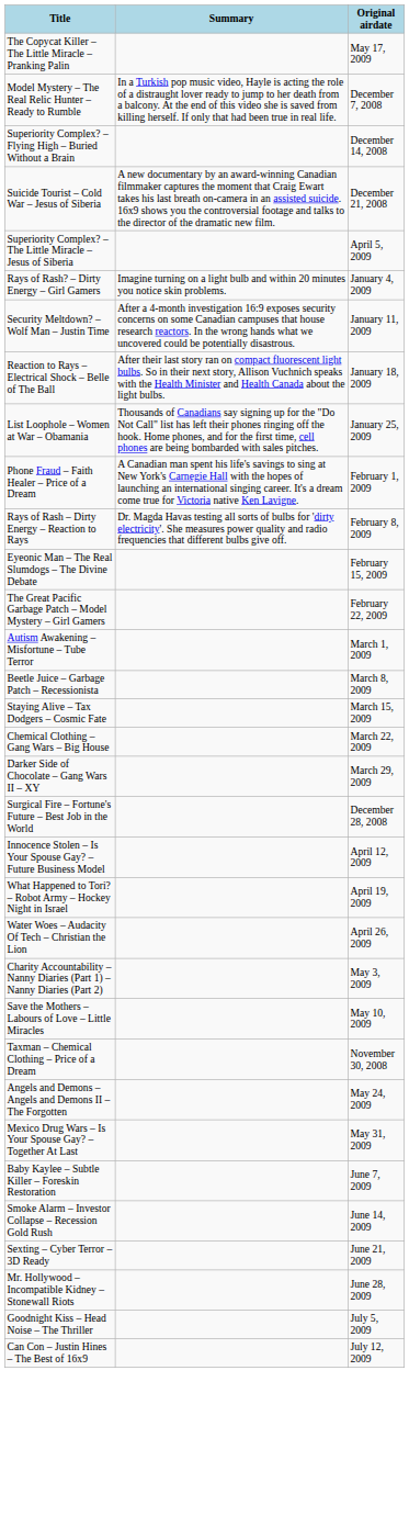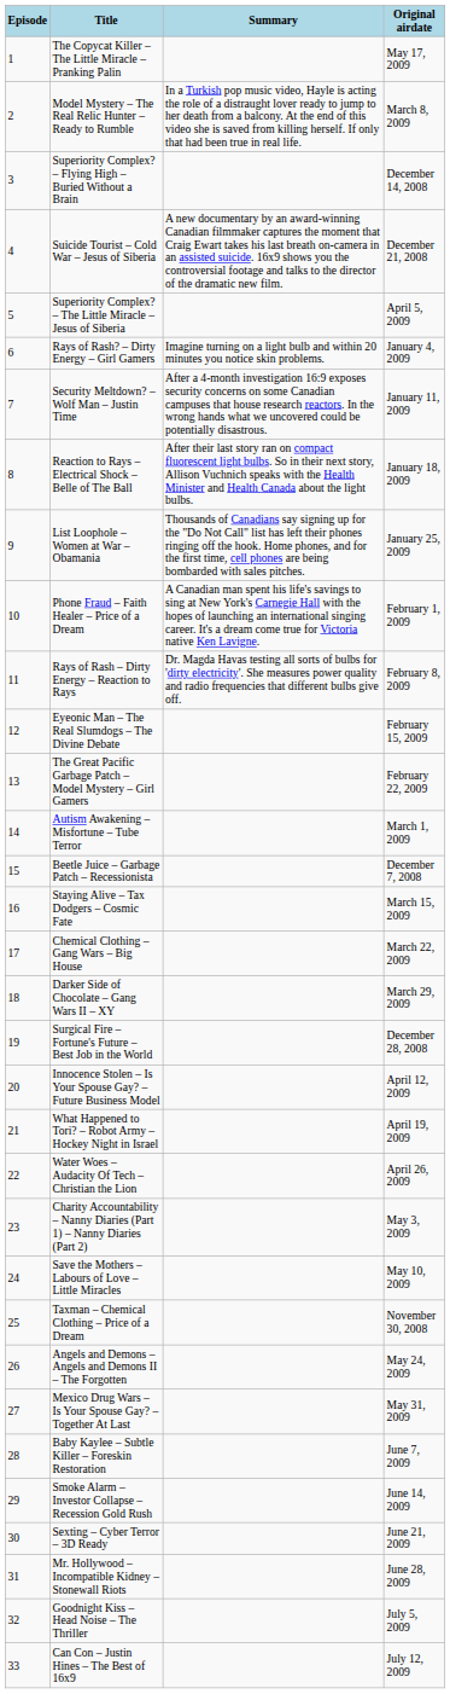+ column: Episode | 1 | 2 | 3 | 4 | 5 | 6 | 7 | 8 | 9 | 10 | 11 | 12 | 13 | 14 | 15 | 16 | 17 | 18 | 19 | 20 | 21 | 22 | 23 | 24 | 25 | 26 | 27 | 28 | 29 | 30 | 31 | 32 | 33
Model Mystery – The Real Relic Hunter – Ready to Rumble | Original airdate: December 7, 2008 -> March 8, 2009
Beetle Juice – Garbage Patch – Recessionista | Original airdate: March 8, 2009 -> December 7, 2008
